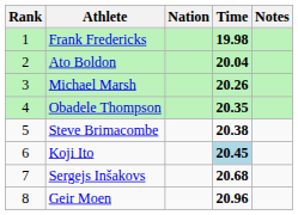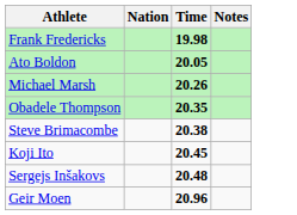- column: Rank | 1 | 2 | 3 | 4 | 5 | 6 | 7 | 8
Ato Boldon | Time: 20.04 -> 20.05
Koji Ito | Time: lightblue background -> no background
Sergejs Inšakovs | Time: 20.68 -> 20.48
